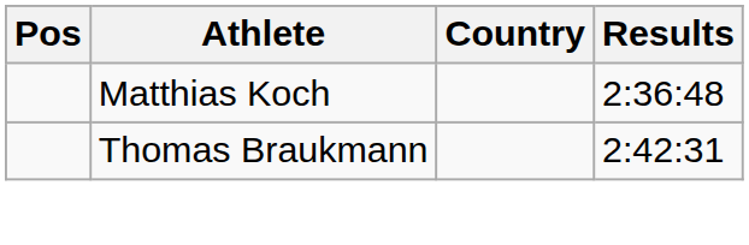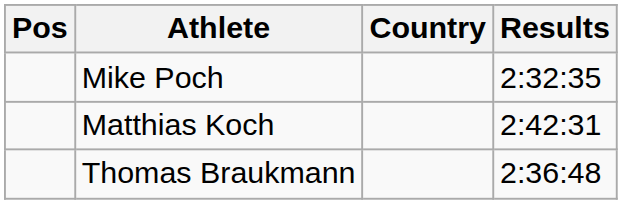+ row: Mike Poch | 2:32:35
Matthias Koch | Results: 2:36:48 -> 2:42:31
Thomas Braukmann | Results: 2:42:31 -> 2:36:48
